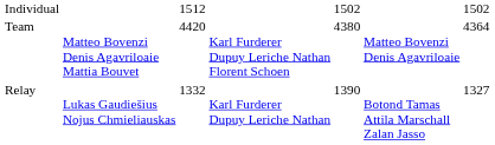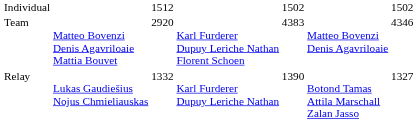Team | column 3: 4420 -> 2920
Team | column 5: 4380 -> 4383
Team | column 7: 4364 -> 4346
